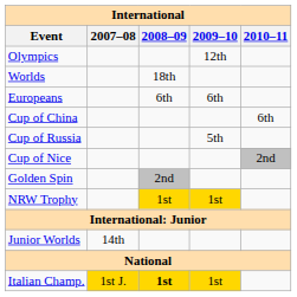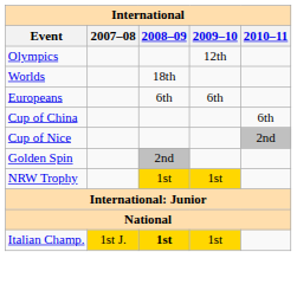- row: Cup of Russia | 5th
- row: Junior Worlds | 14th
